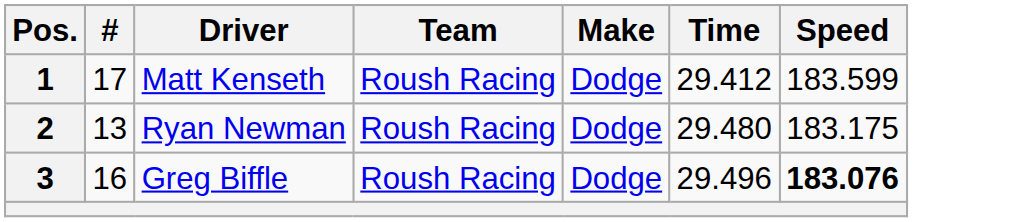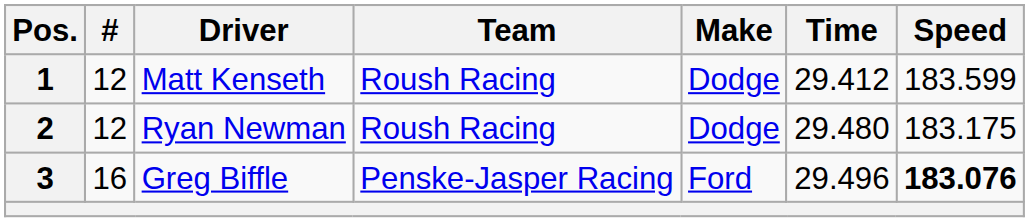1 | #: 17 -> 12
2 | #: 13 -> 12
3 | Team: Roush Racing -> Penske-Jasper Racing
3 | Make: Dodge -> Ford
